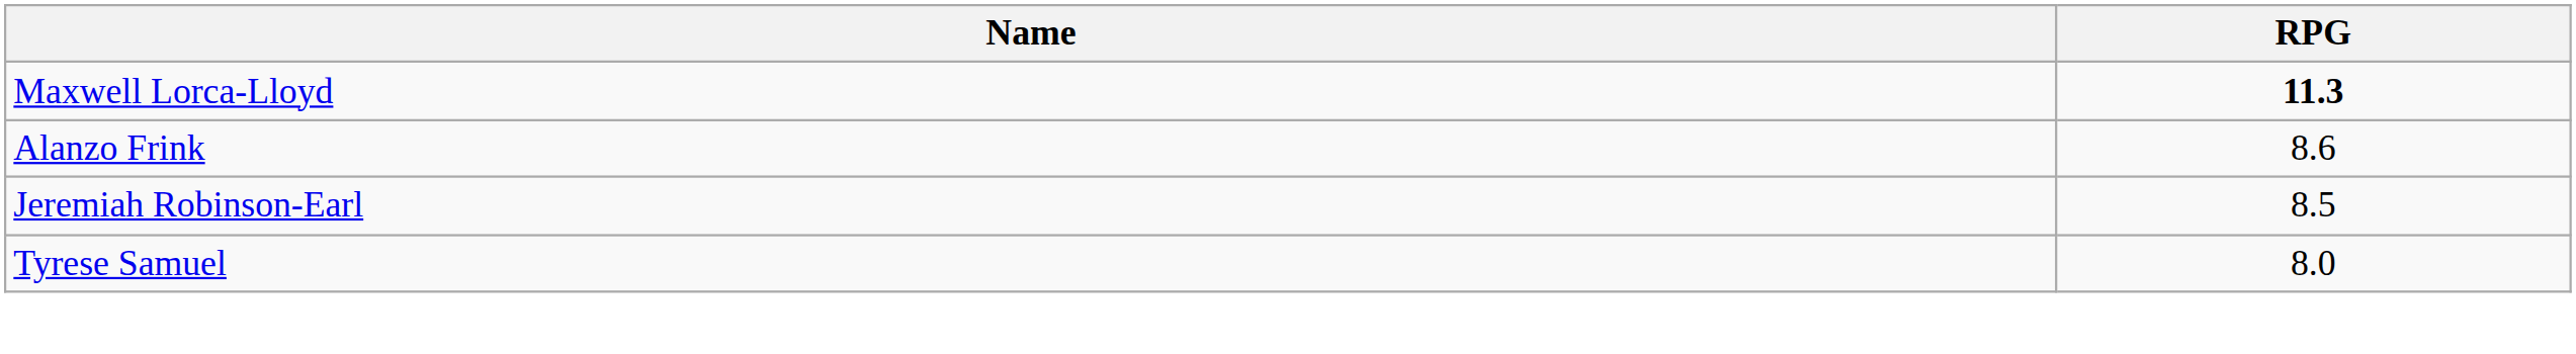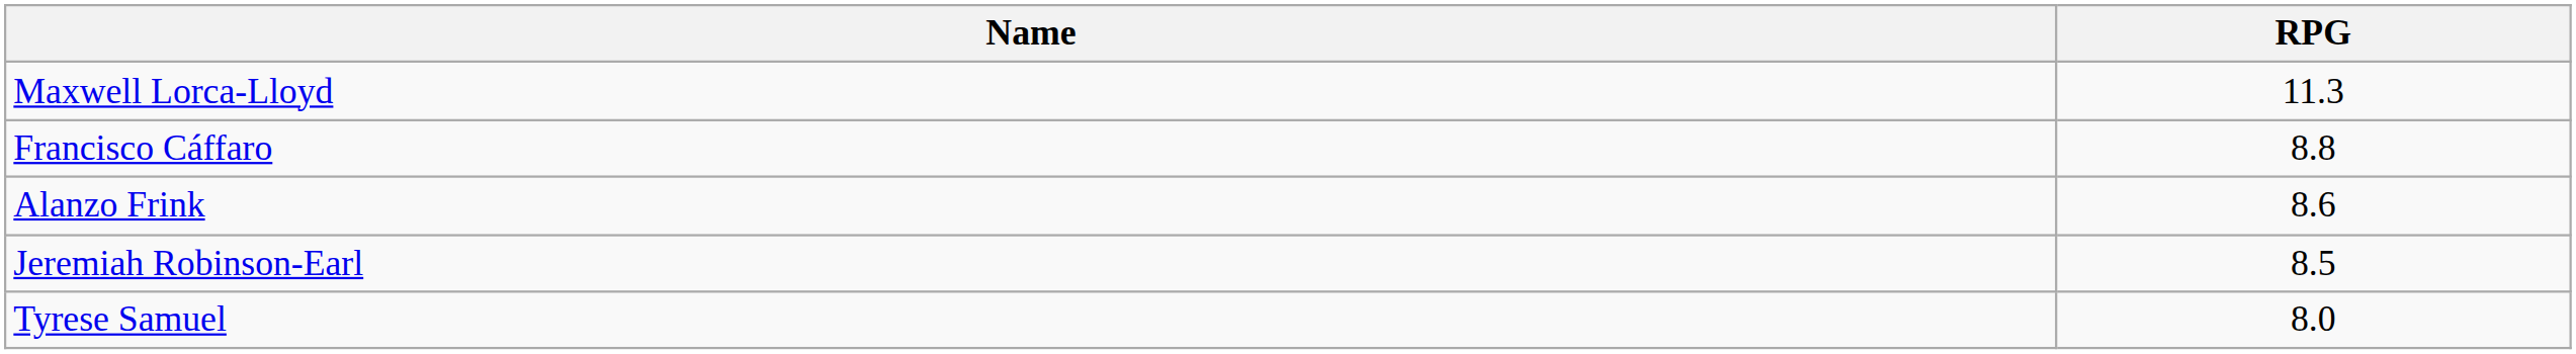Maxwell Lorca-Lloyd | RPG: bold -> normal
+ row: Francisco Cáffaro | 8.8
